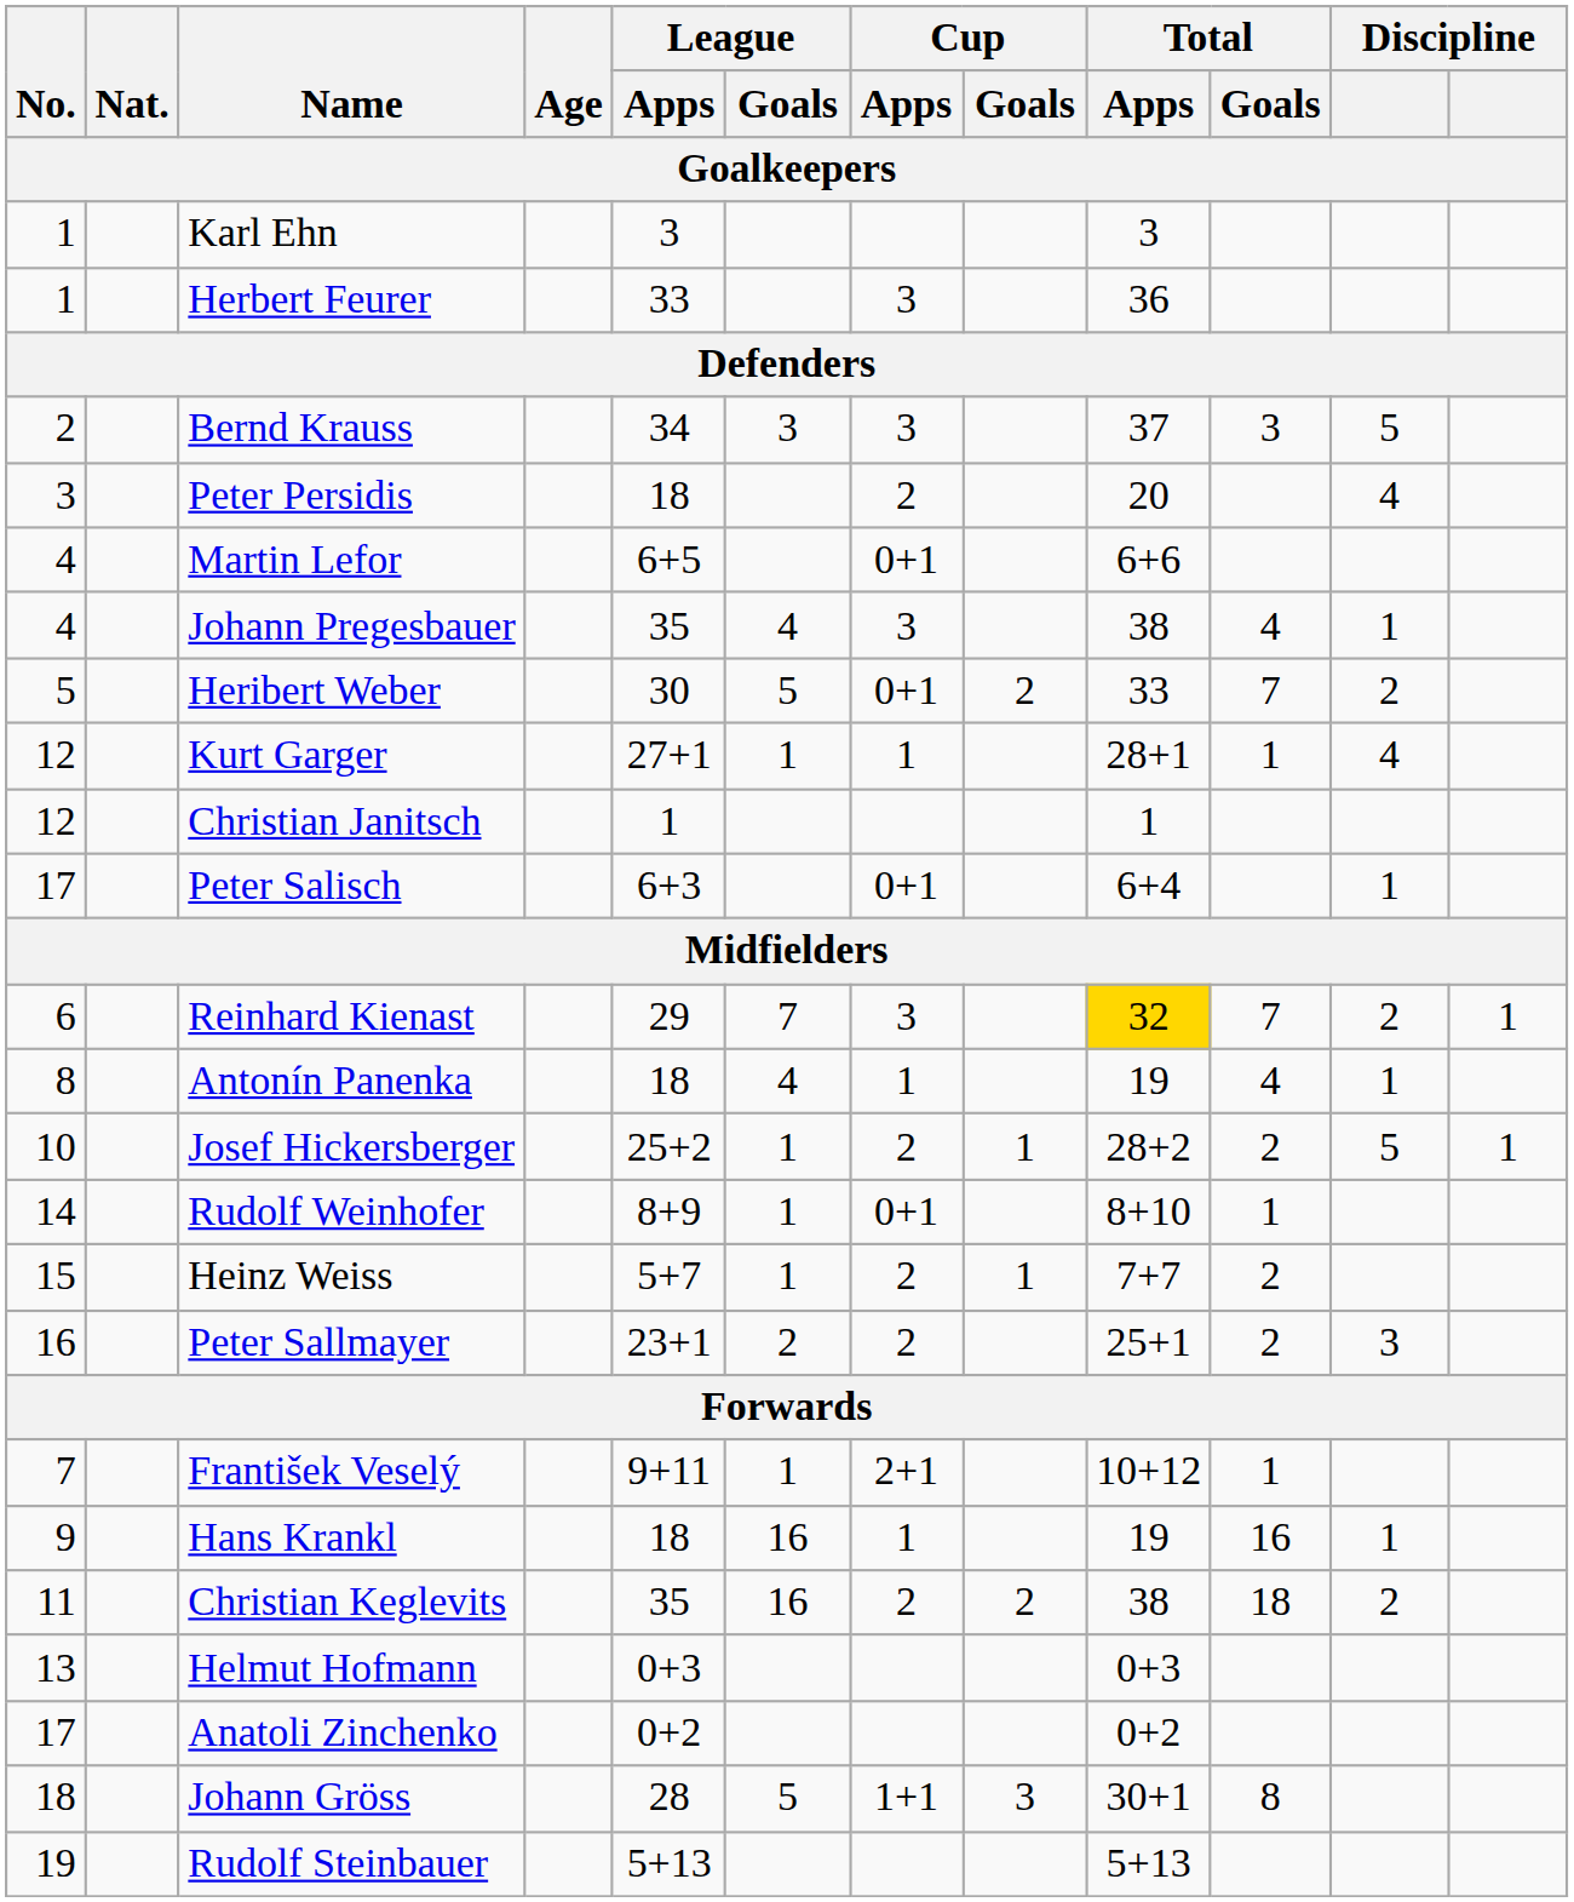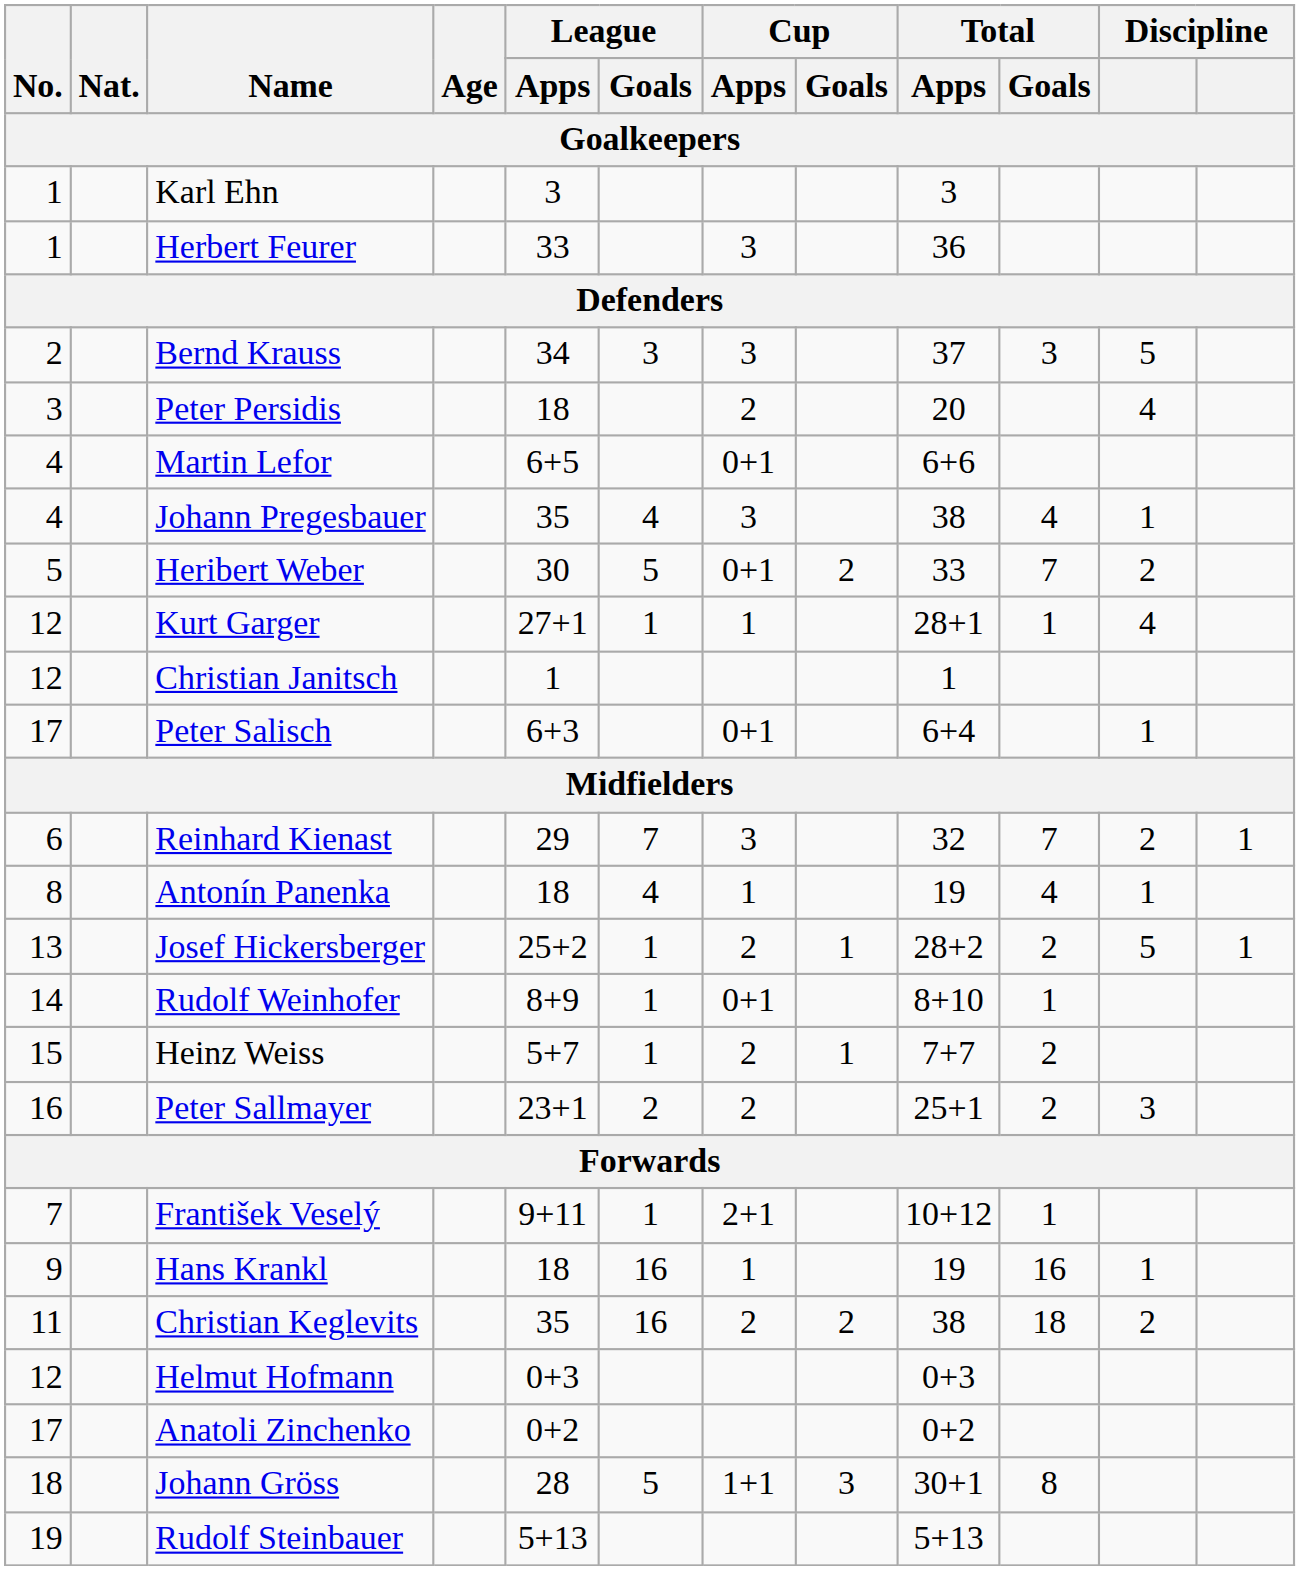Reinhard Kienast | Total / Apps: gold background -> no background
Josef Hickersberger | No.: 10 -> 13
Helmut Hofmann | No.: 13 -> 12
